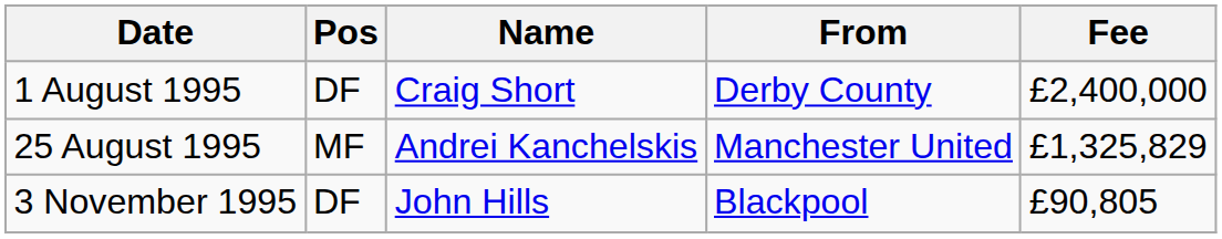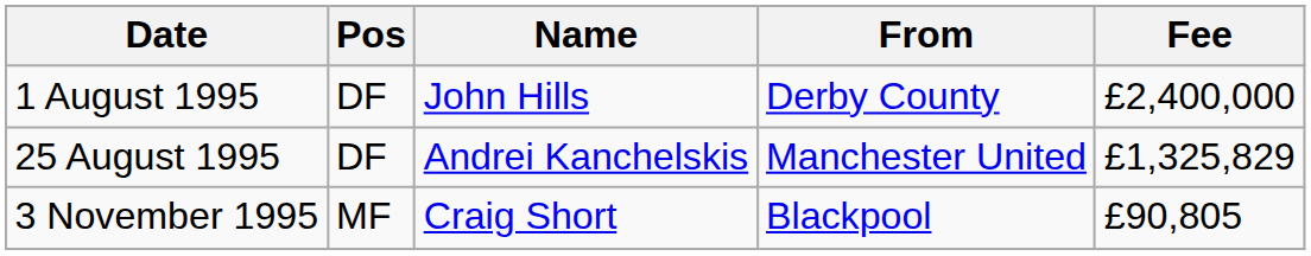1 August 1995 | Name: Craig Short -> John Hills
25 August 1995 | Pos: MF -> DF
3 November 1995 | Pos: DF -> MF
3 November 1995 | Name: John Hills -> Craig Short
